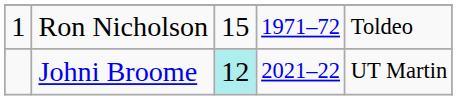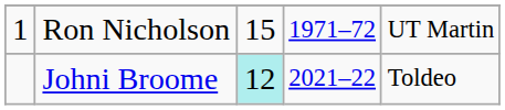Ron Nicholson | column 5: Toldeo -> UT Martin
Johni Broome | column 5: UT Martin -> Toldeo
